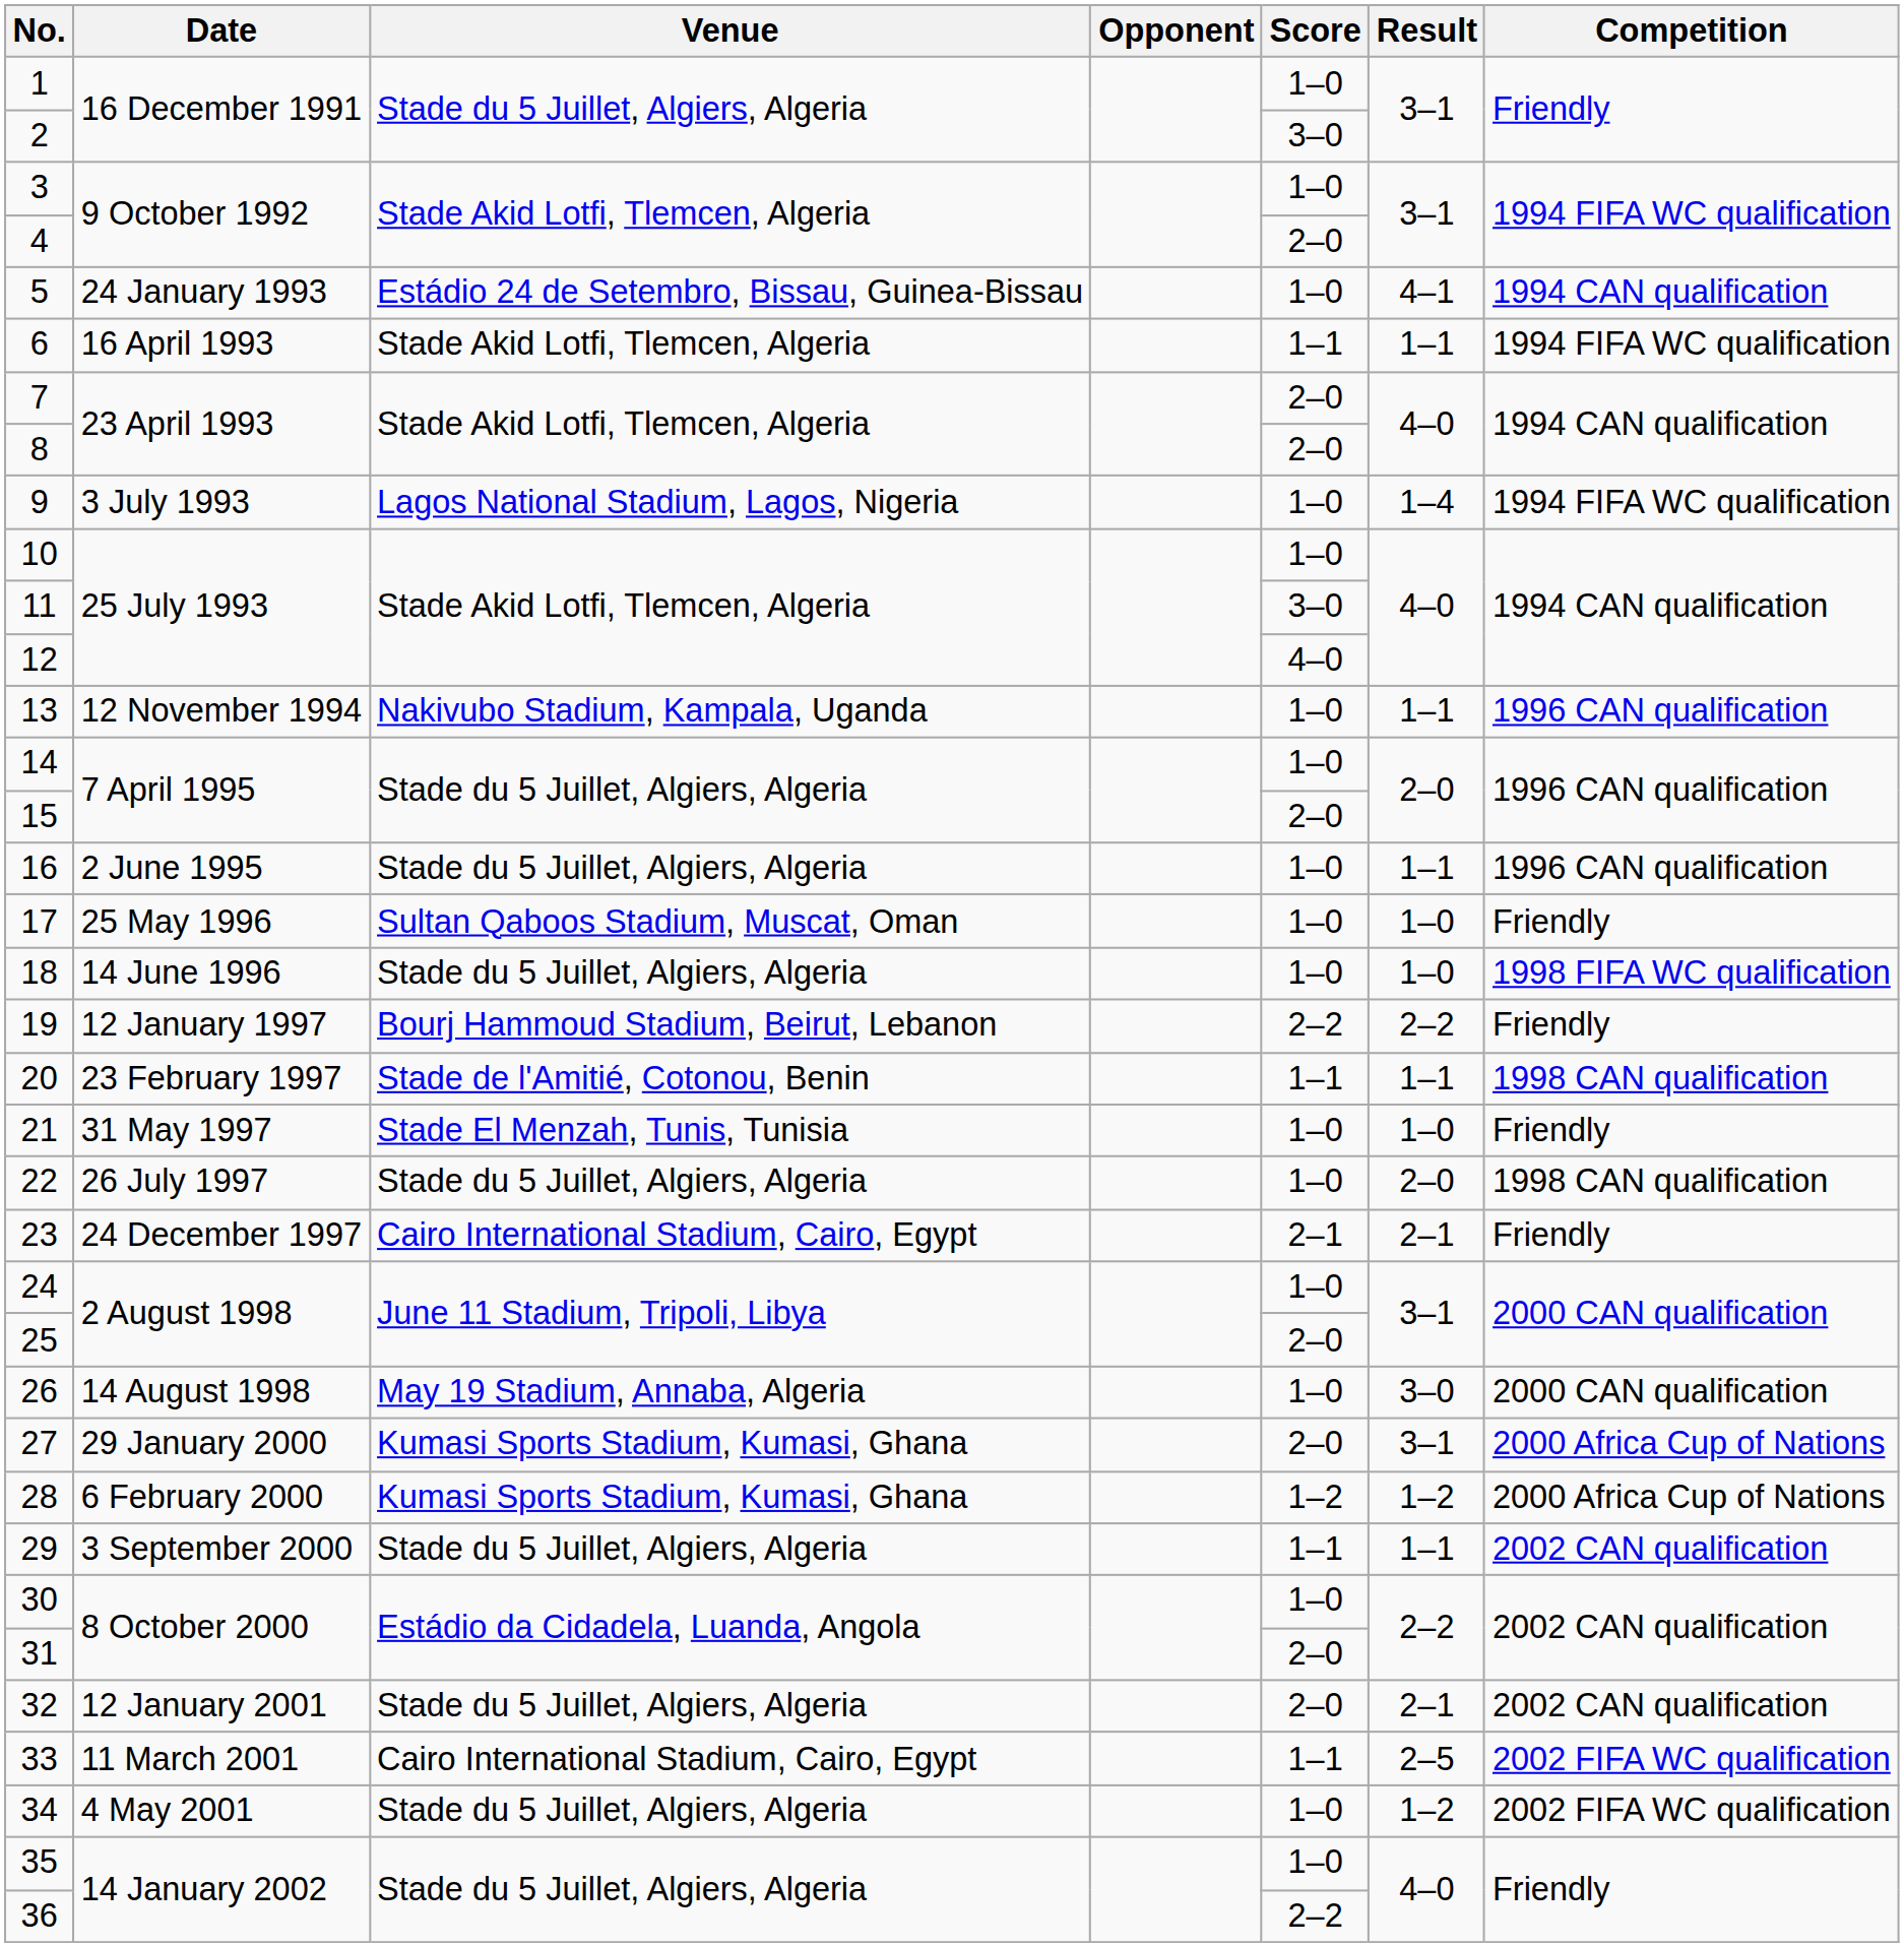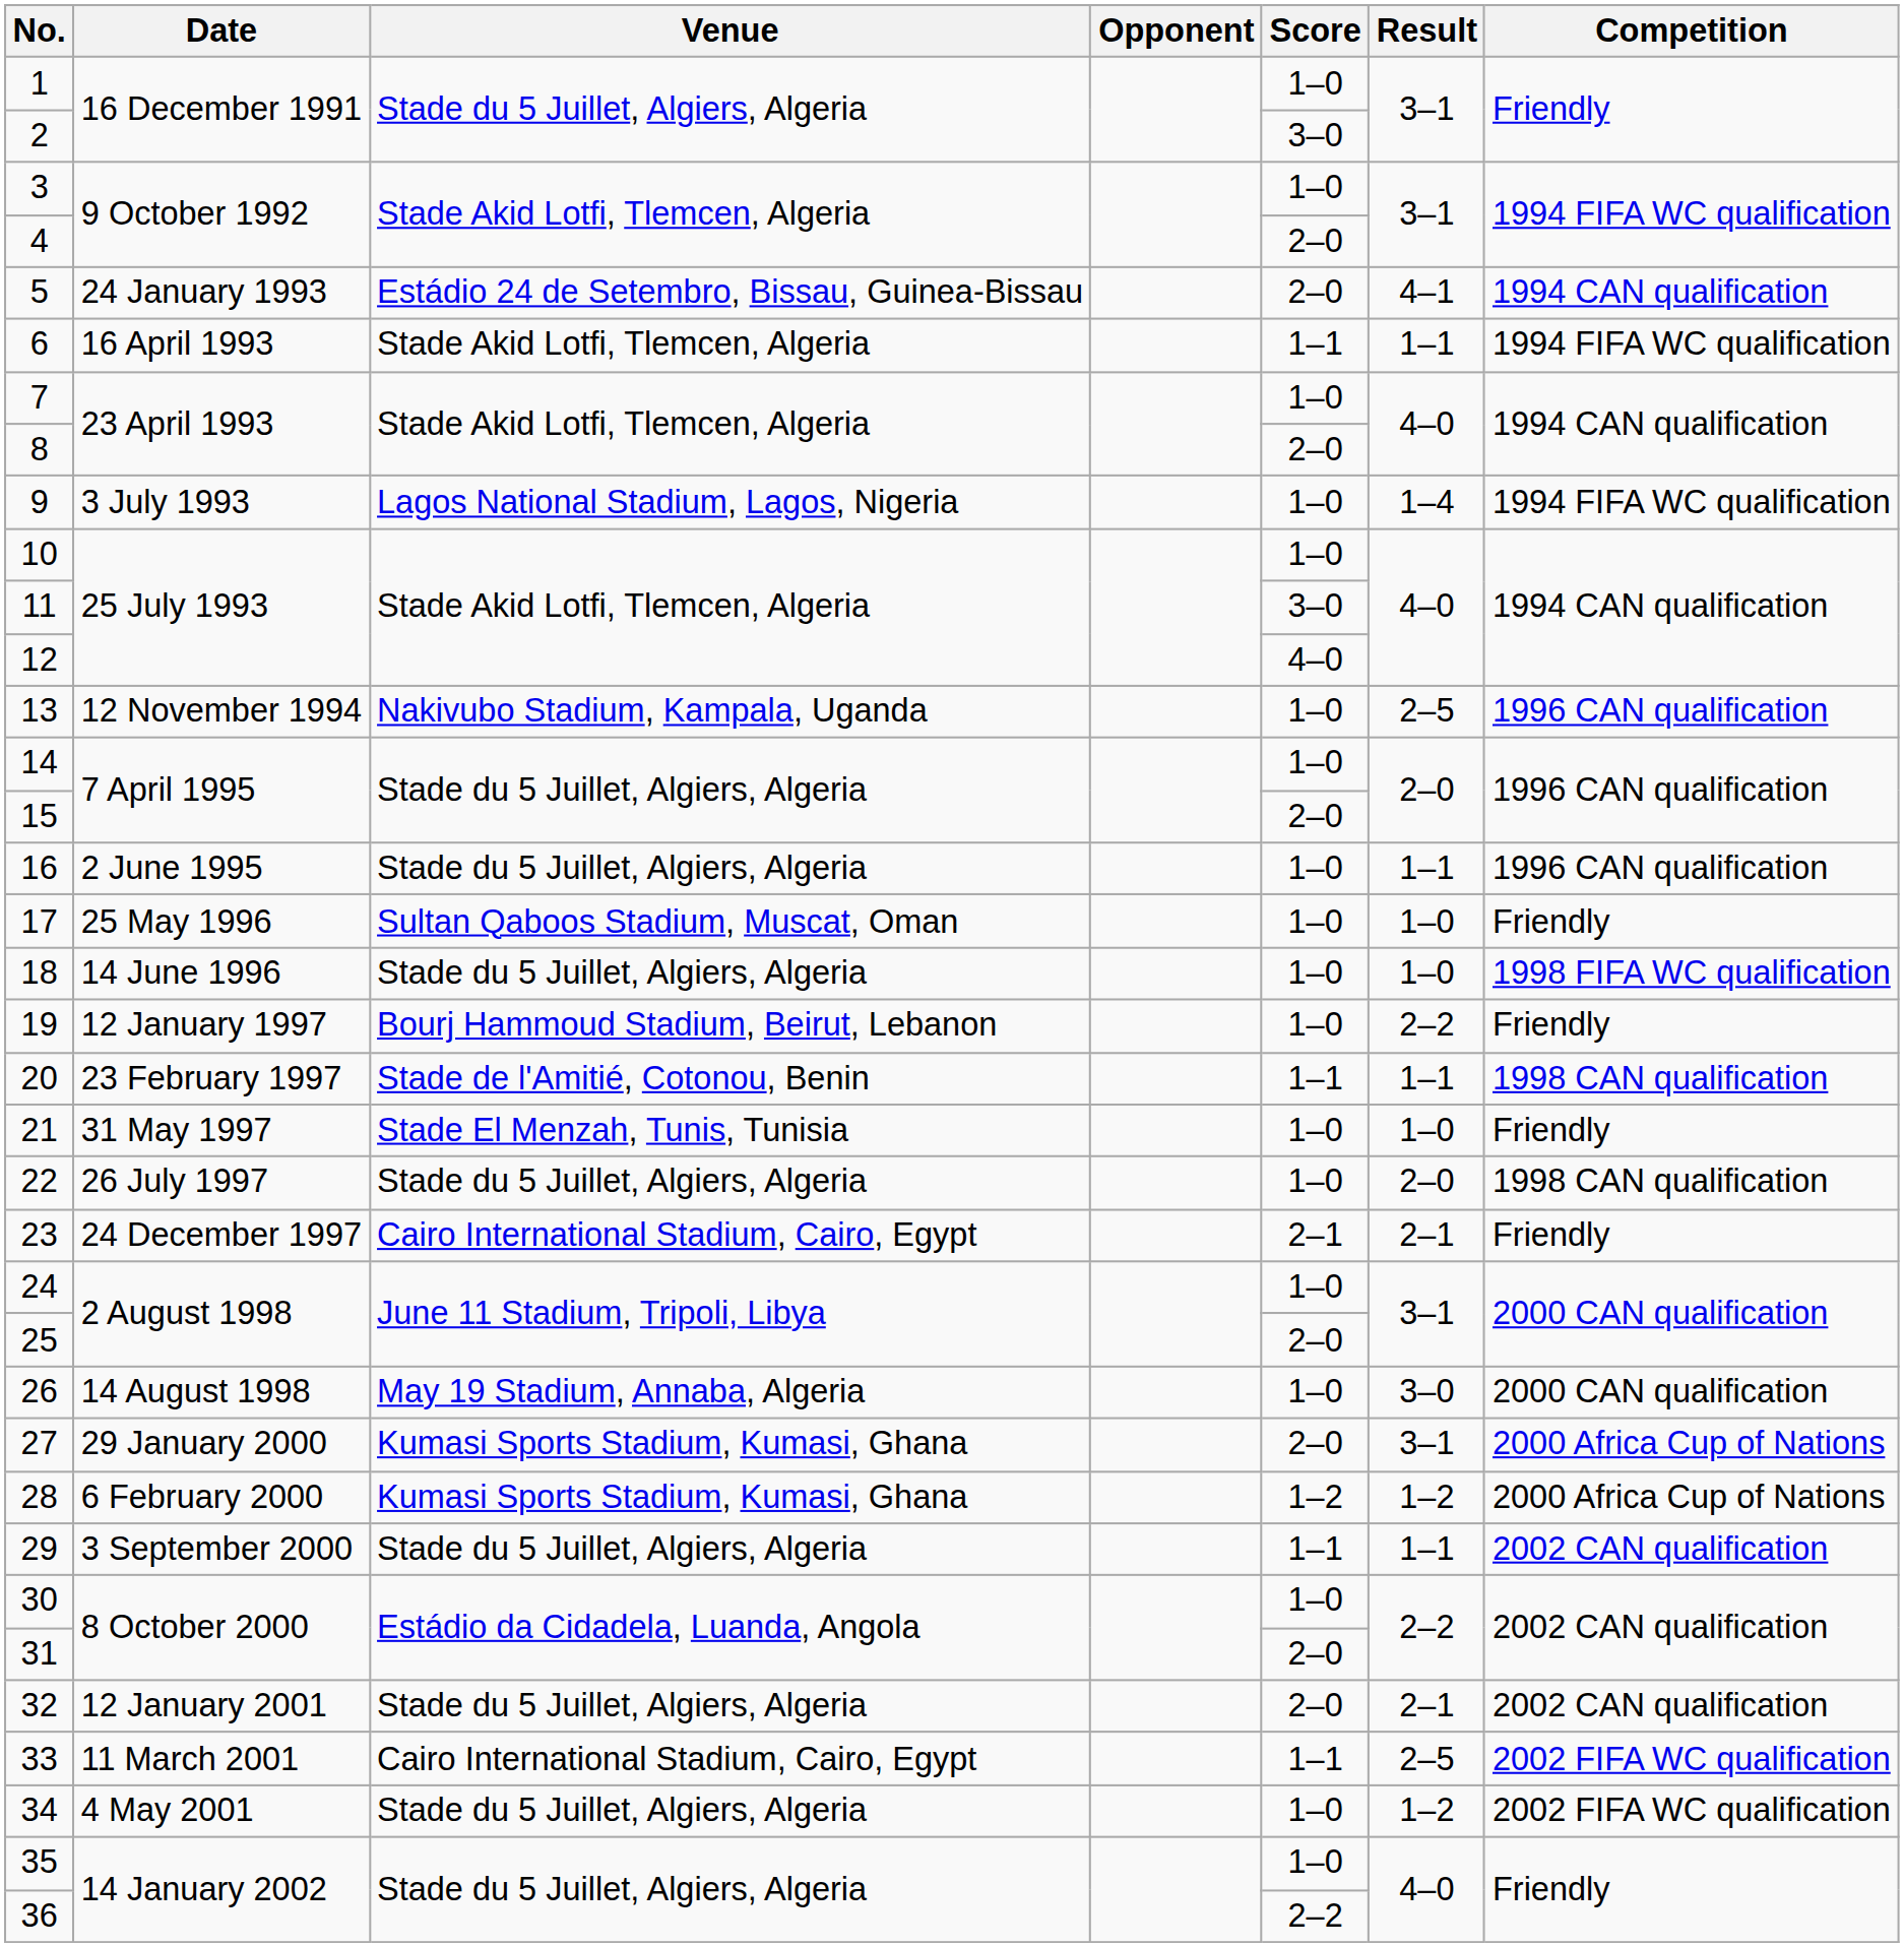5 | Score: 1–0 -> 2–0
7 | Score: 2–0 -> 1–0
13 | Result: 1–1 -> 2–5
19 | Score: 2–2 -> 1–0
